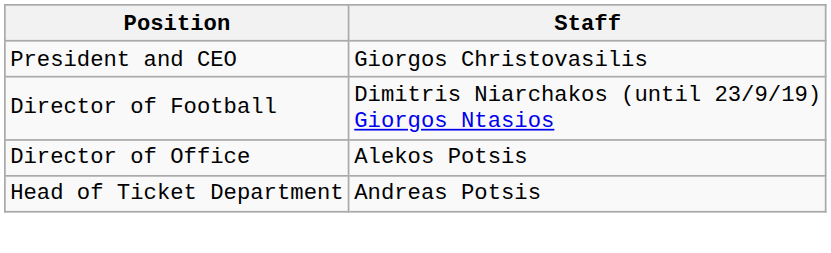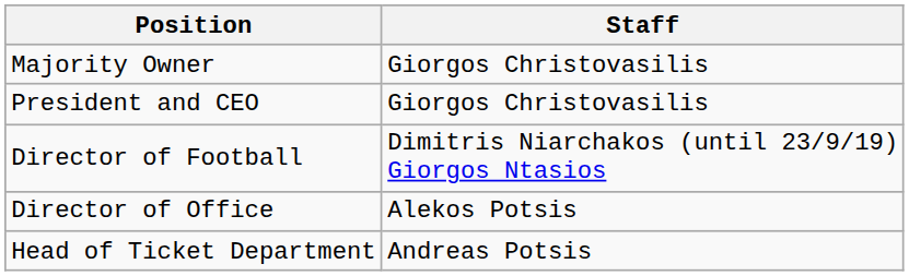+ row: Majority Owner | Giorgos Christovasilis
